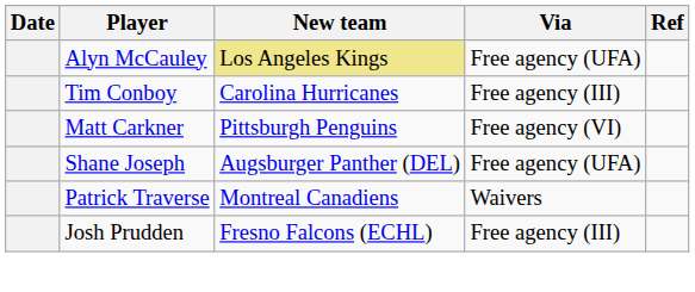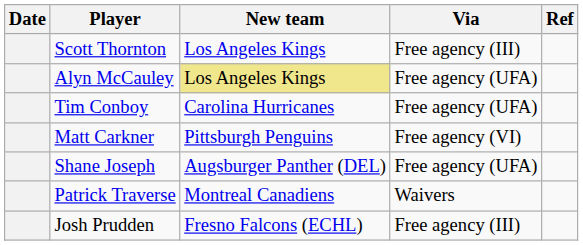+ row: Scott Thornton | Los Angeles Kings | Free agency (III)
Tim Conboy | Via: Free agency (III) -> Free agency (UFA)
